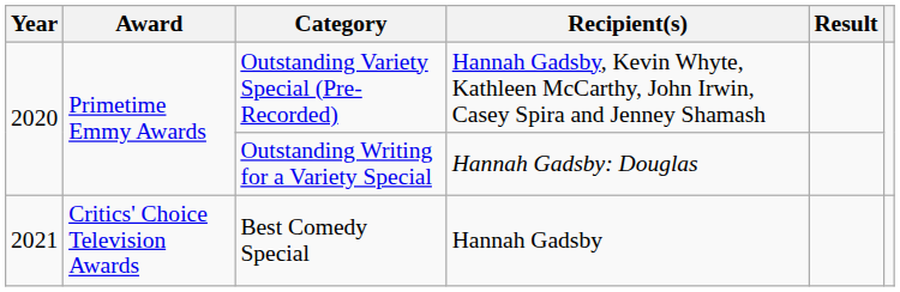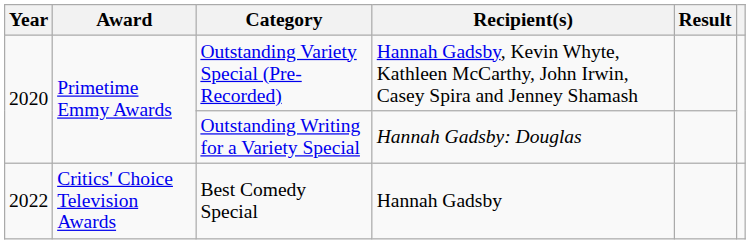Best Comedy Special | Year: 2021 -> 2022
